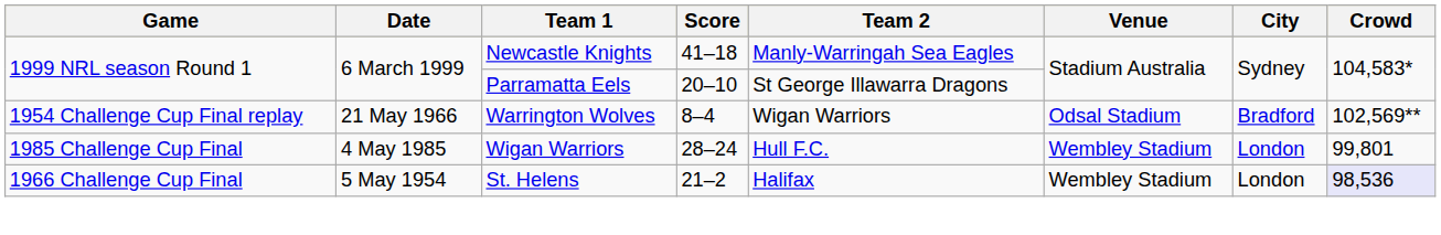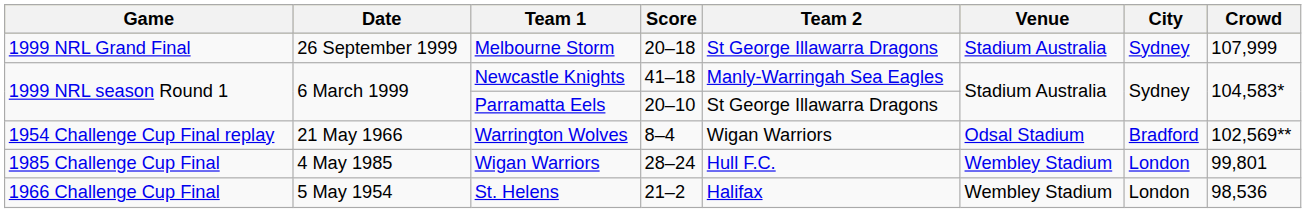+ row: 1999 NRL Grand Final | 26 September 1999 | Melbourne Storm | 20–18 | St George Illawarra Dragons | Stadium Australia | Sydney | 107,999
St. Helens | Crowd: lavender background -> no background
